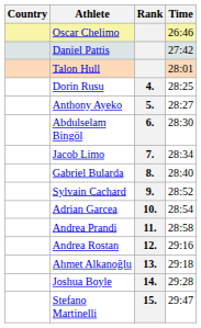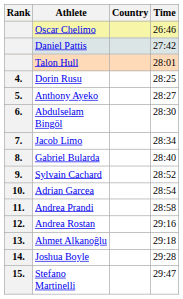columns swapped: Rank <-> Country
